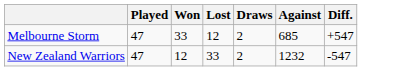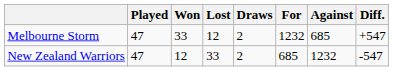+ column: For | 1232 | 685
